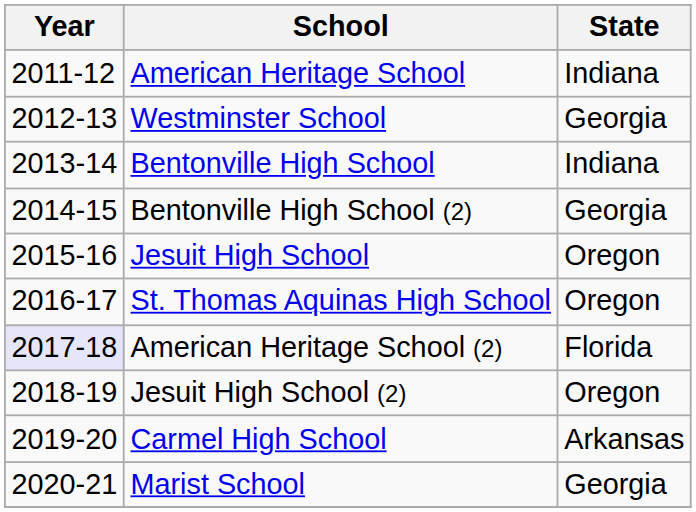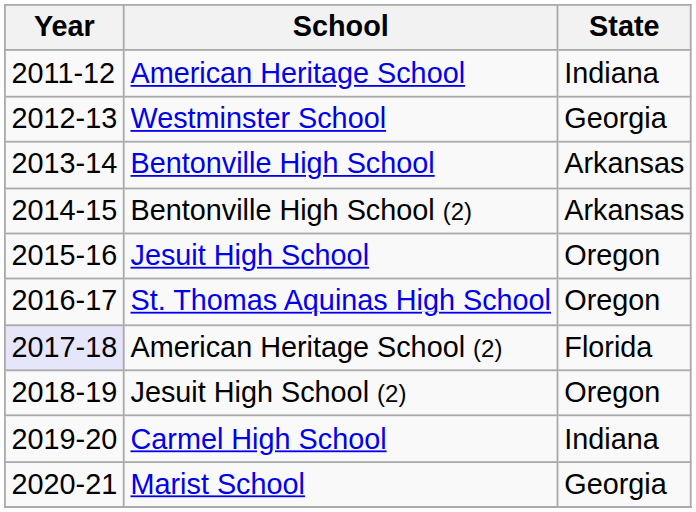Bentonville High School | State: Indiana -> Arkansas
Bentonville High School (2) | State: Georgia -> Arkansas
Carmel High School | State: Arkansas -> Indiana
